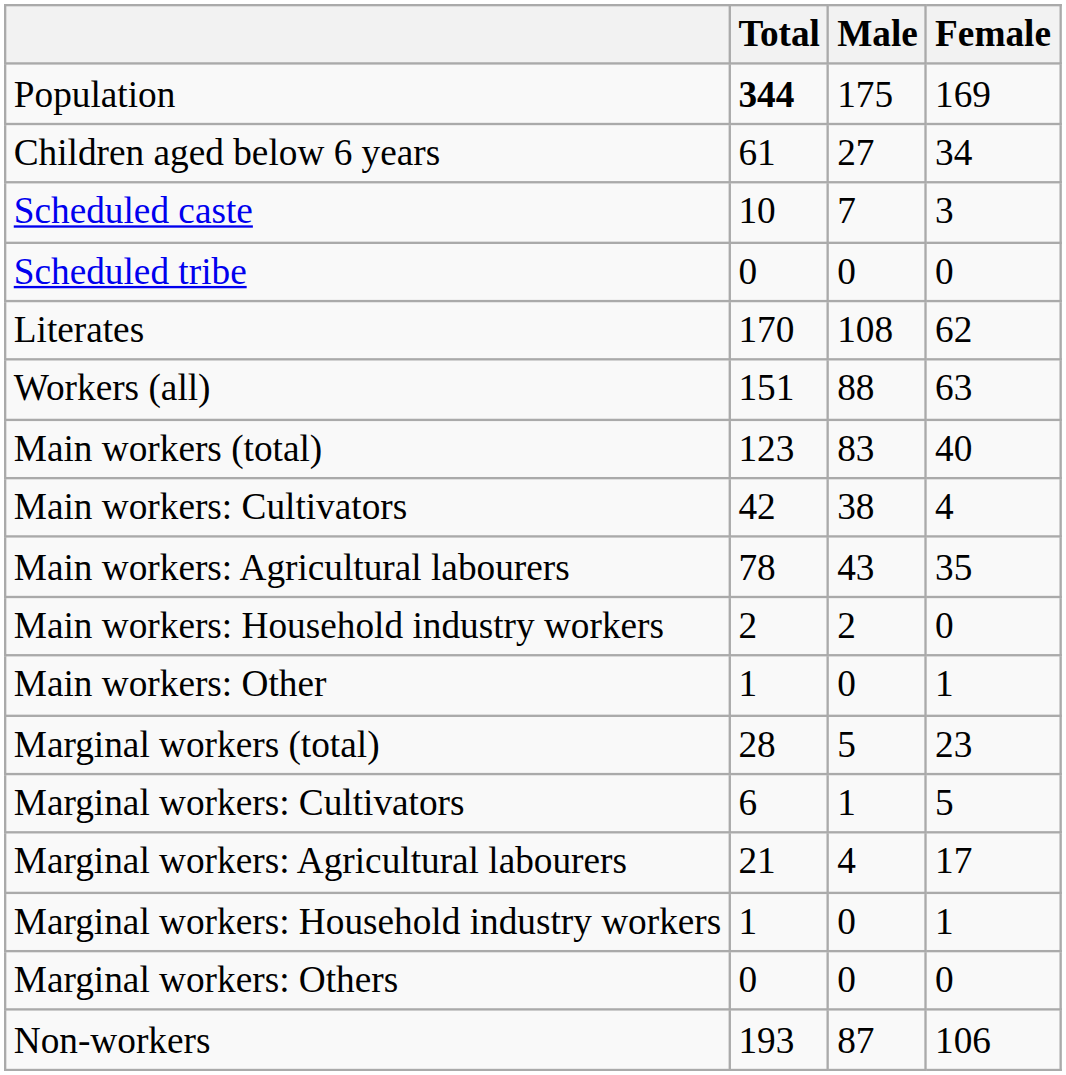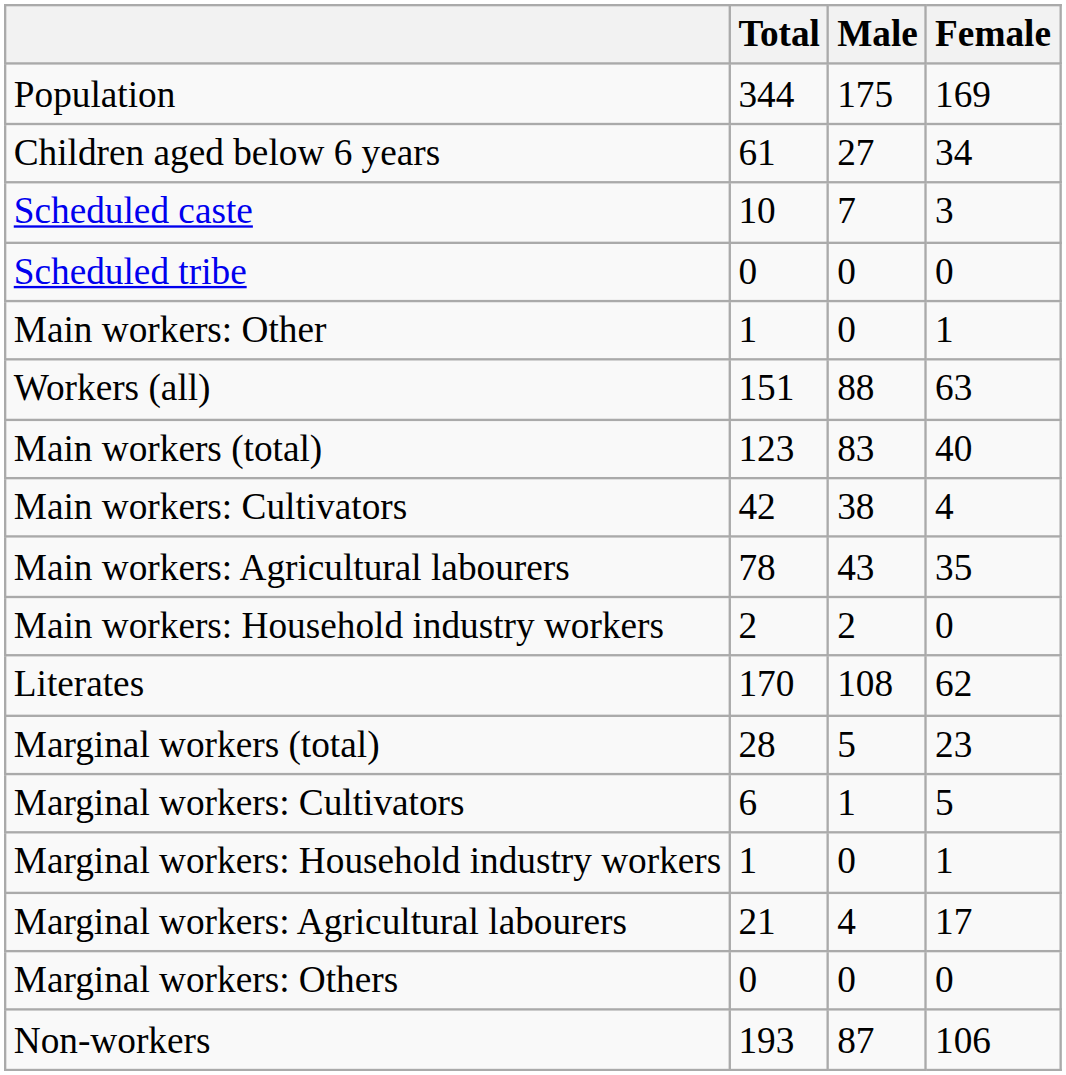Population | Total: bold -> normal
rows swapped: Literates <-> Main workers: Other
rows swapped: Marginal workers: Agricultural labourers <-> Marginal workers: Household industry workers
